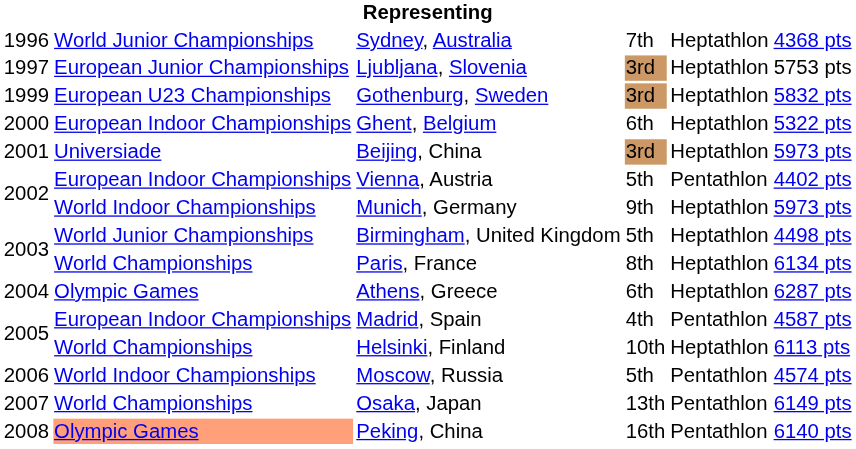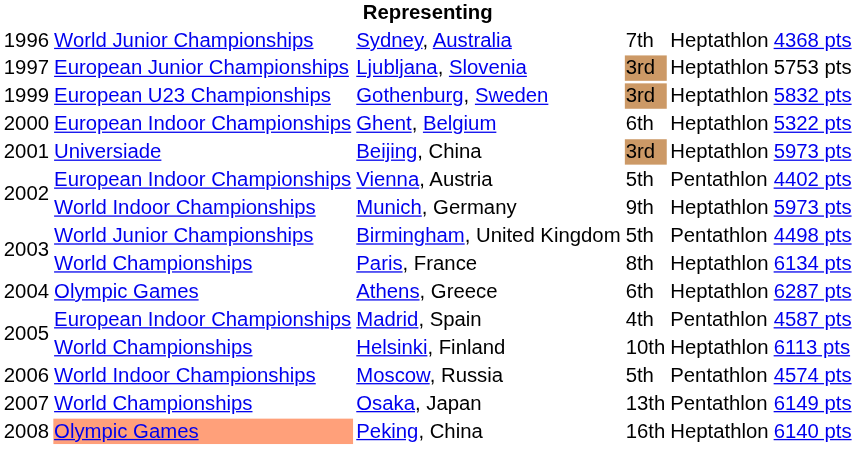Birmingham, United Kingdom | column 5: Heptathlon -> Pentathlon
Peking, China | column 5: Pentathlon -> Heptathlon
